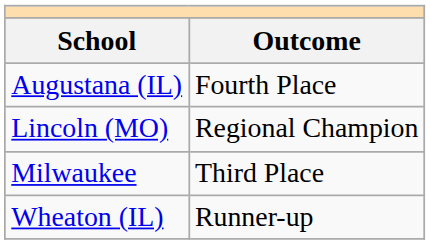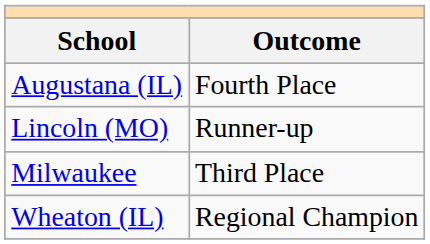Lincoln (MO) | Outcome: Regional Champion -> Runner-up
Wheaton (IL) | Outcome: Runner-up -> Regional Champion
